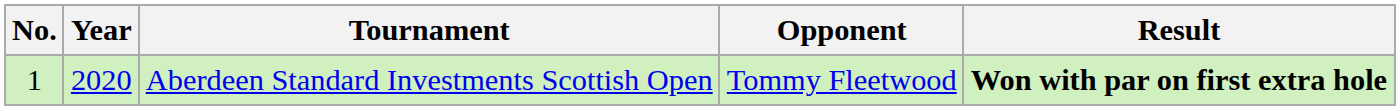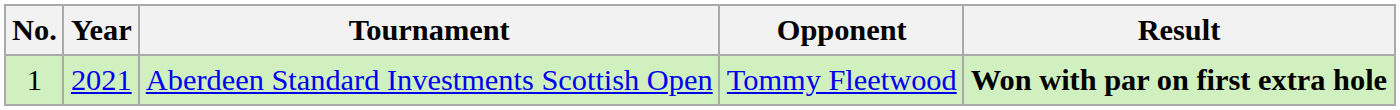Aberdeen Standard Investments Scottish Open | Year: 2020 -> 2021
